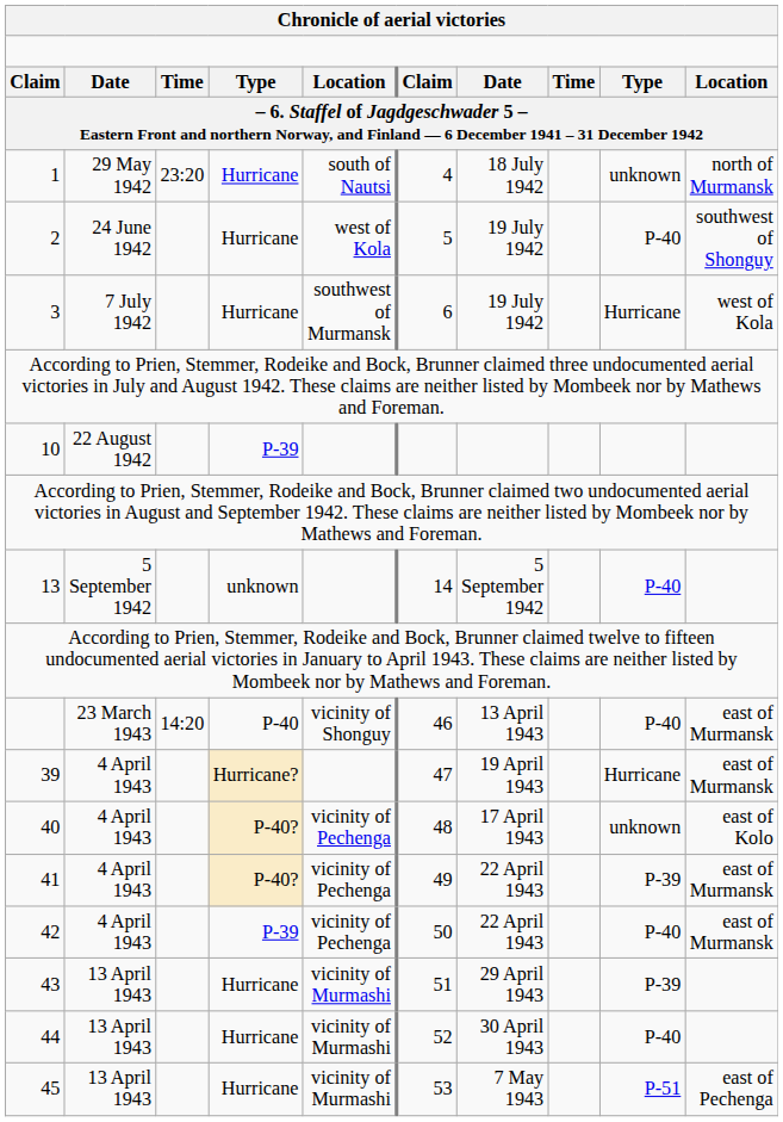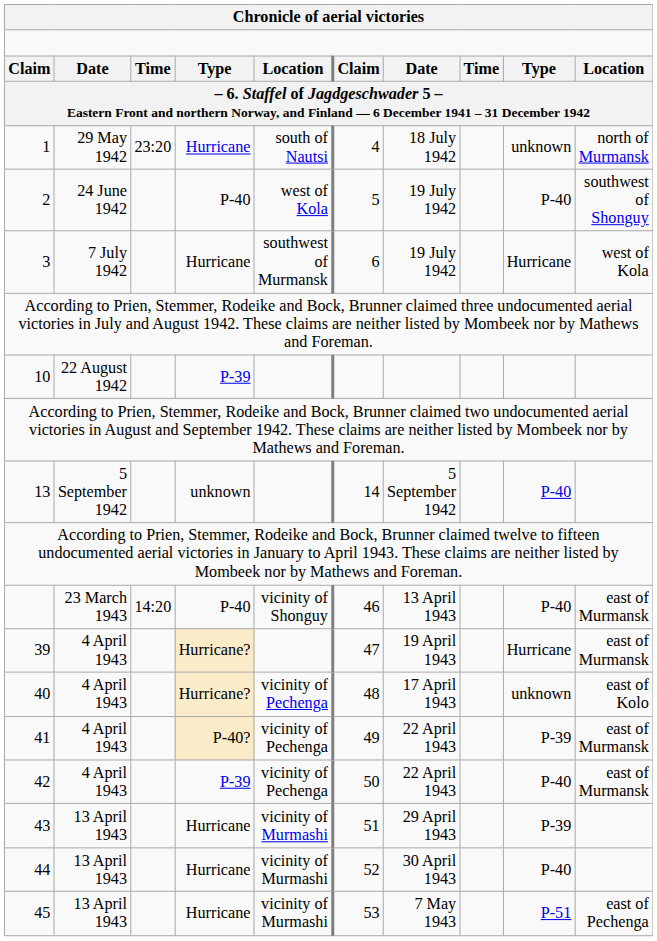2 | column 4: Hurricane -> P-40
40 | column 4: P-40? -> Hurricane?
